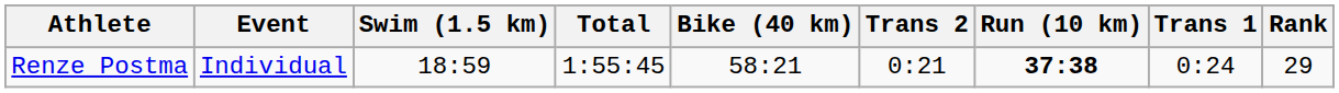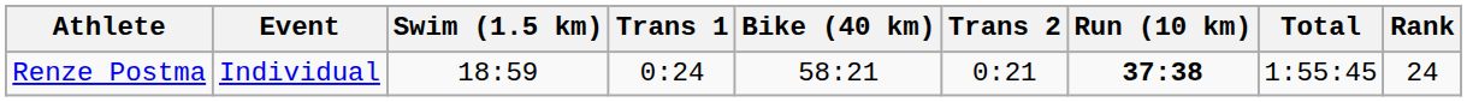columns swapped: Trans 1 <-> Total
Renze Postma | Rank: 29 -> 24
